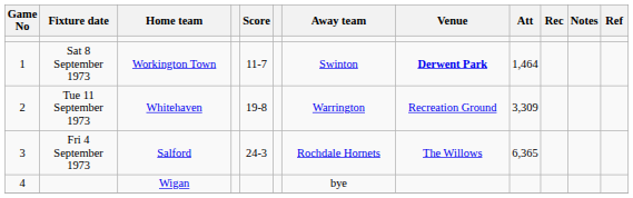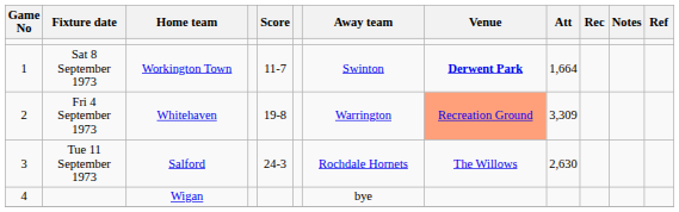Workington Town | Att: 1,464 -> 1,664
Whitehaven | Fixture date: Tue 11 September 1973 -> Fri 4 September 1973
Whitehaven | Venue: no background -> lightsalmon background
Salford | Fixture date: Fri 4 September 1973 -> Tue 11 September 1973
Salford | Att: 6,365 -> 2,630
